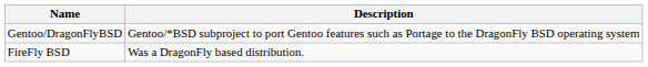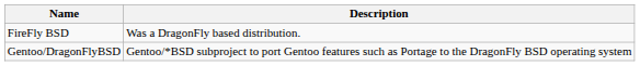rows swapped: Gentoo/DragonFlyBSD <-> FireFly BSD
